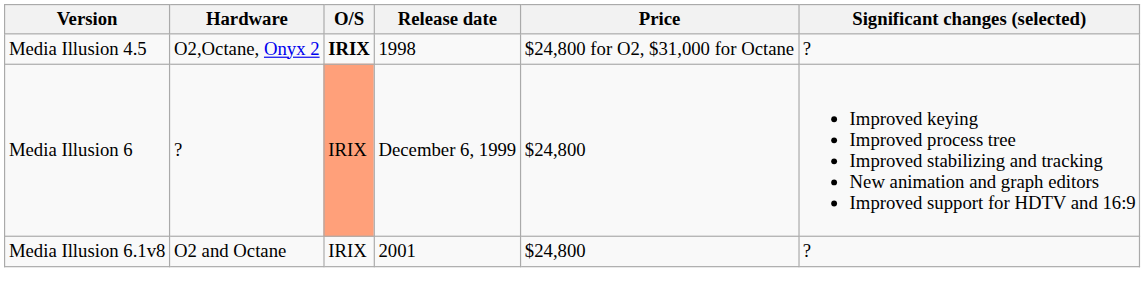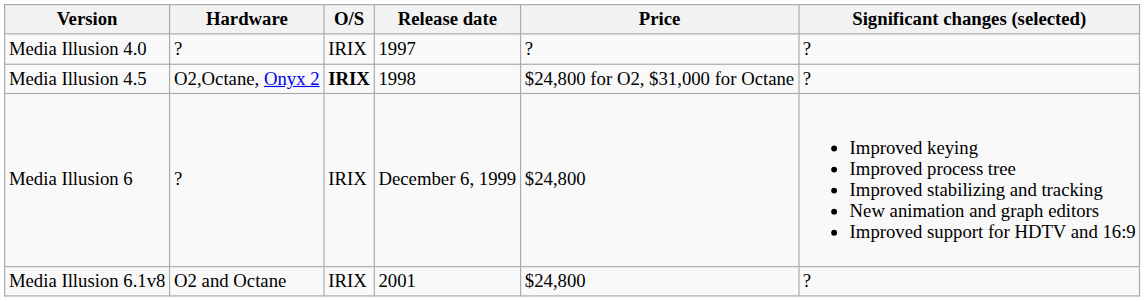+ row: Media Illusion 4.0 | ? | IRIX | 1997 | ? | ?
Media Illusion 6 | O/S: lightsalmon background -> no background
